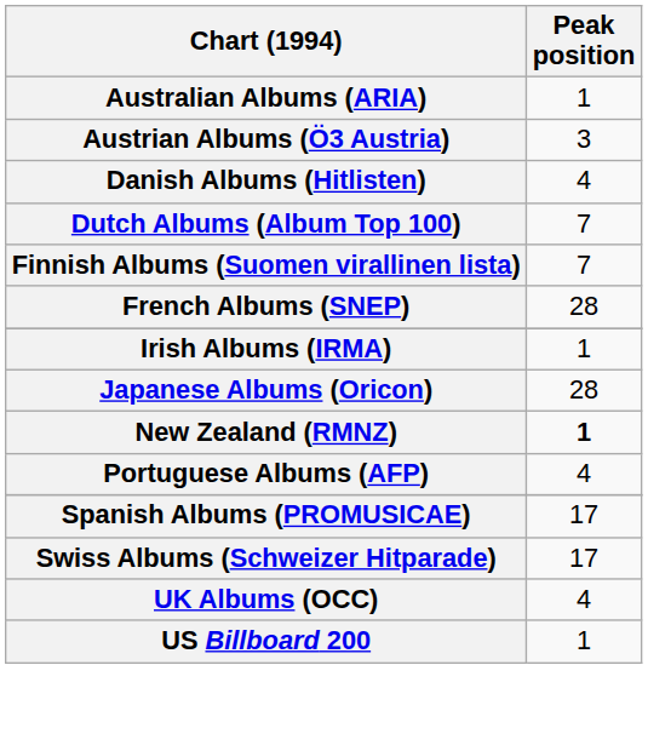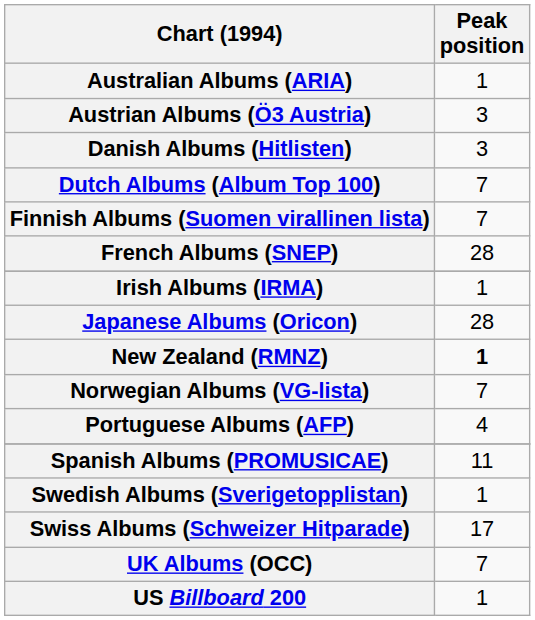Danish Albums (Hitlisten) | Peak position: 4 -> 3
+ row: Norwegian Albums (VG-lista) | 7
Spanish Albums (PROMUSICAE) | Peak position: 17 -> 11
+ row: Swedish Albums (Sverigetopplistan) | 1
UK Albums (OCC) | Peak position: 4 -> 7
